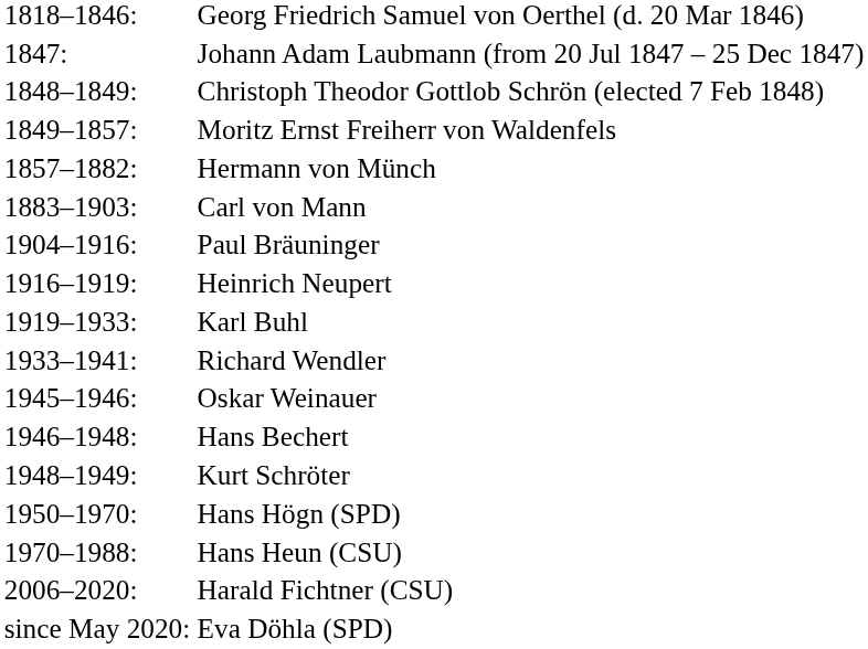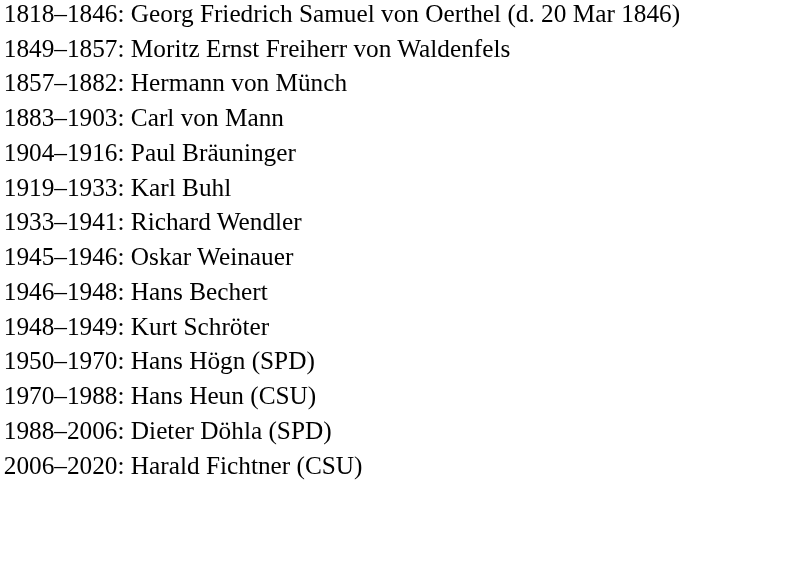- row: 1847: | Johann Adam Laubmann (from 20 Jul 1847 – 25 Dec 1847)
- row: 1848–1849: | Christoph Theodor Gottlob Schrön (elected 7 Feb 1848)
- row: 1916–1919: | Heinrich Neupert
+ row: 1988–2006: | Dieter Döhla (SPD)
- row: since May 2020: | Eva Döhla (SPD)
